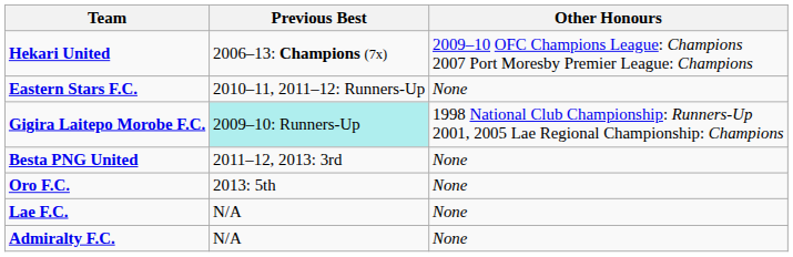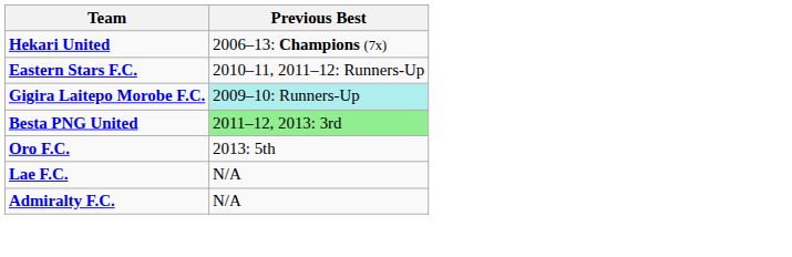- column: Other Honours | 2009–10 OFC Champions League: Champions 2007 Port Moresby Premier League: Champions | None | 1998 National Club Championship: Runners-Up 2001, 2005 Lae Regional Championship: Champions | None | None | None | None
Besta PNG United | Previous Best: no background -> lightgreen background
